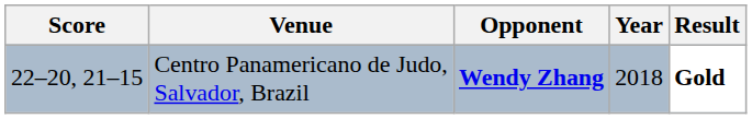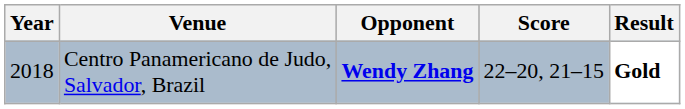columns swapped: Year <-> Score
